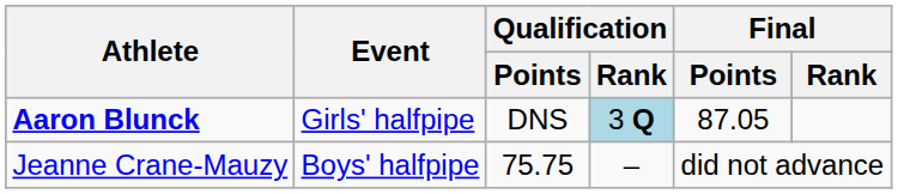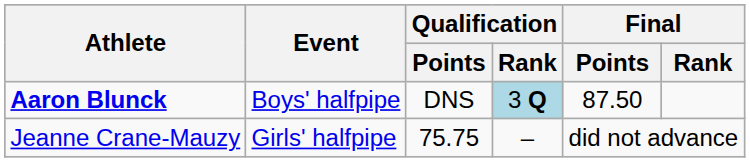Aaron Blunck | Event: Girls' halfpipe -> Boys' halfpipe
Aaron Blunck | Final / Points: 87.05 -> 87.50
Jeanne Crane-Mauzy | Event: Boys' halfpipe -> Girls' halfpipe
